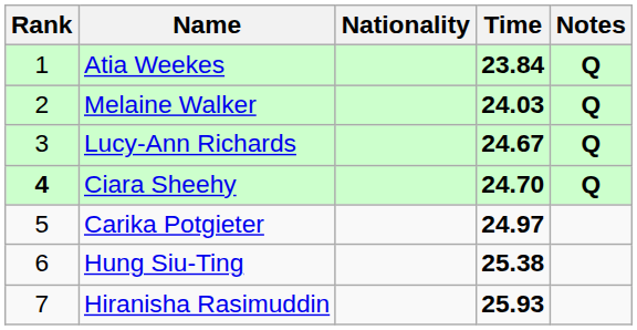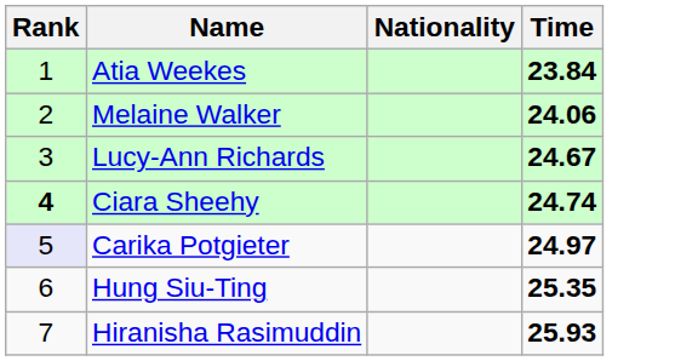- column: Notes | Q | Q | Q | Q
Melaine Walker | Time: 24.03 -> 24.06
Ciara Sheehy | Time: 24.70 -> 24.74
Carika Potgieter | Rank: no background -> lavender background
Hung Siu-Ting | Time: 25.38 -> 25.35
